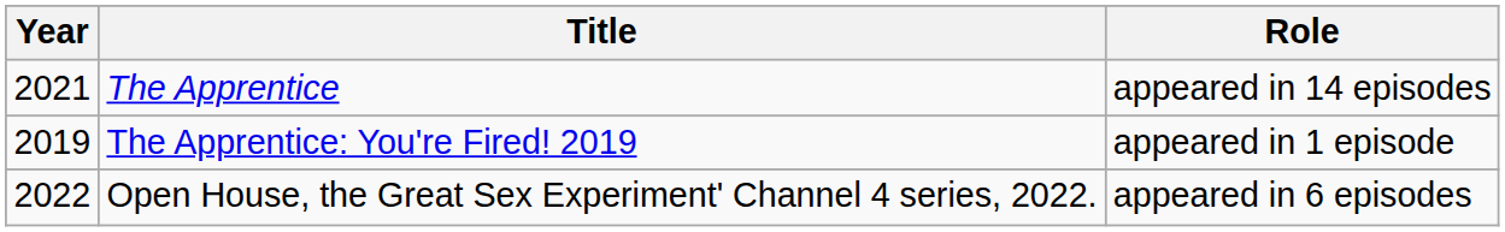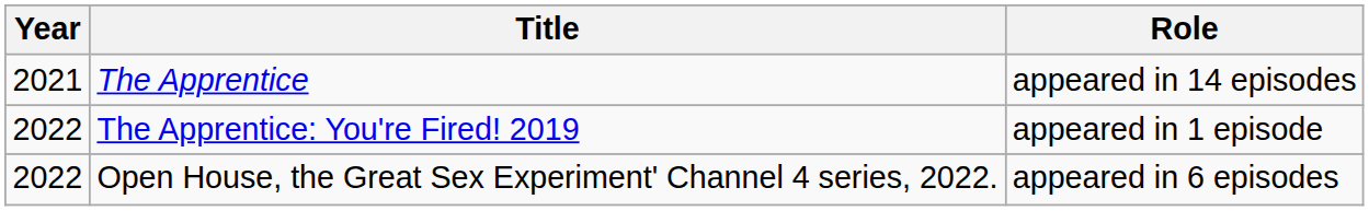The Apprentice: You're Fired! 2019 | Year: 2019 -> 2022
